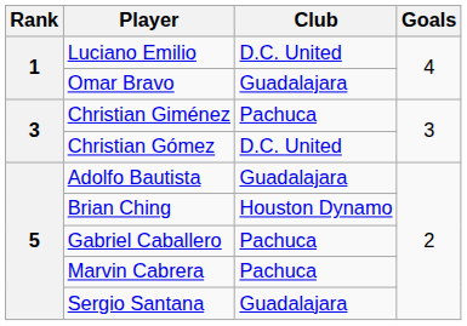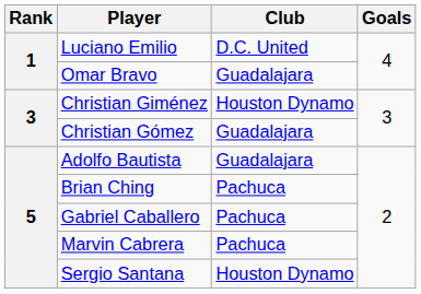Christian Giménez | Club: Pachuca -> Houston Dynamo
Christian Gómez | Club: D.C. United -> Guadalajara
Brian Ching | Club: Houston Dynamo -> Pachuca
Sergio Santana | Club: Guadalajara -> Houston Dynamo
